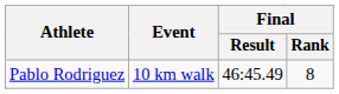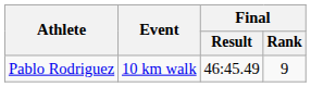Pablo Rodriguez | Final / Rank: 8 -> 9
